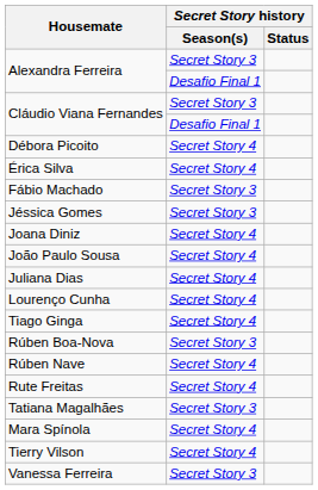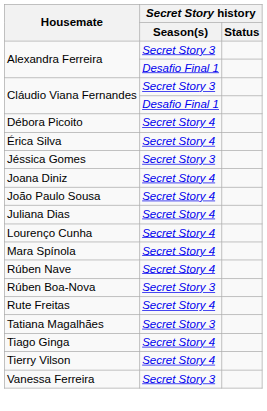- row: Fábio Machado | Secret Story 3
rows swapped: Mara Spínola <-> Tiago Ginga
rows swapped: Rúben Boa-Nova <-> Rúben Nave
